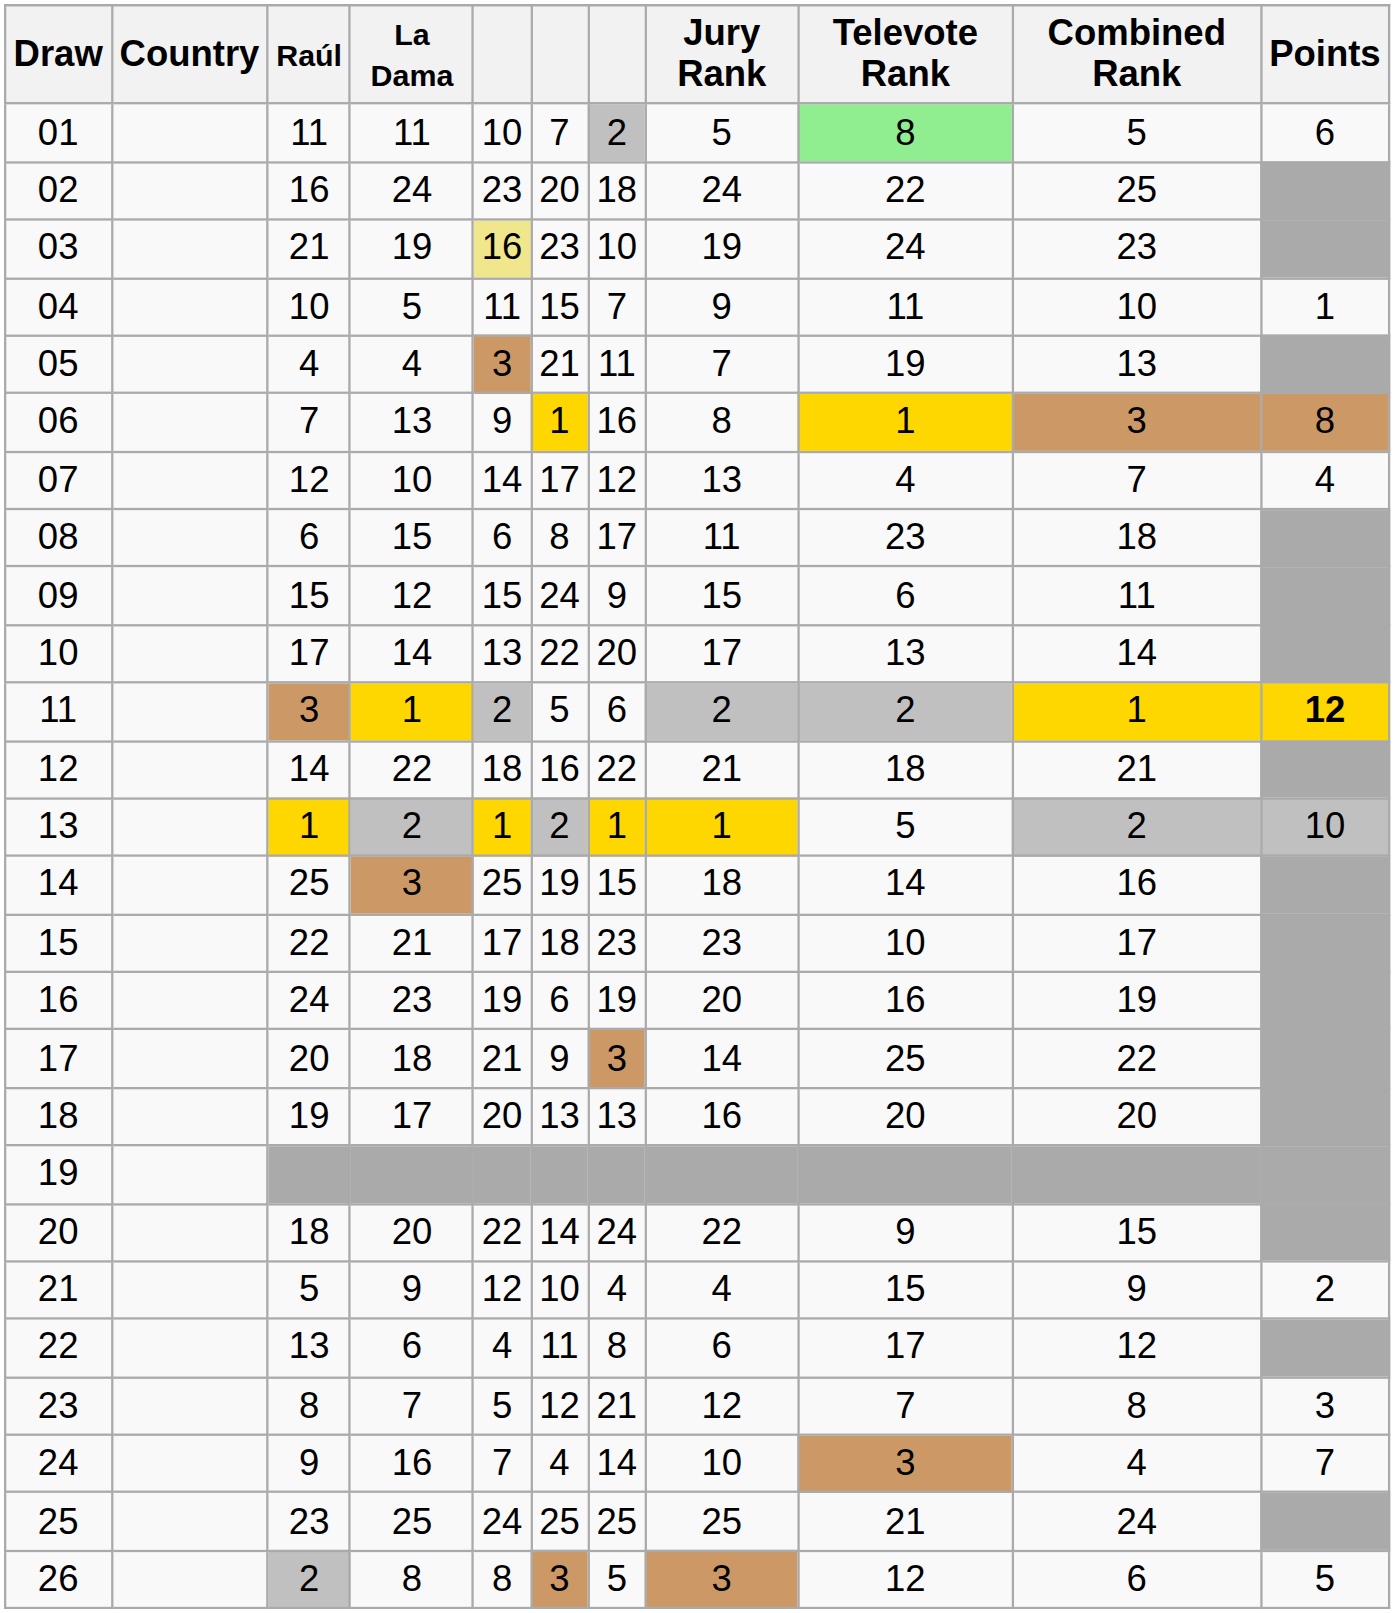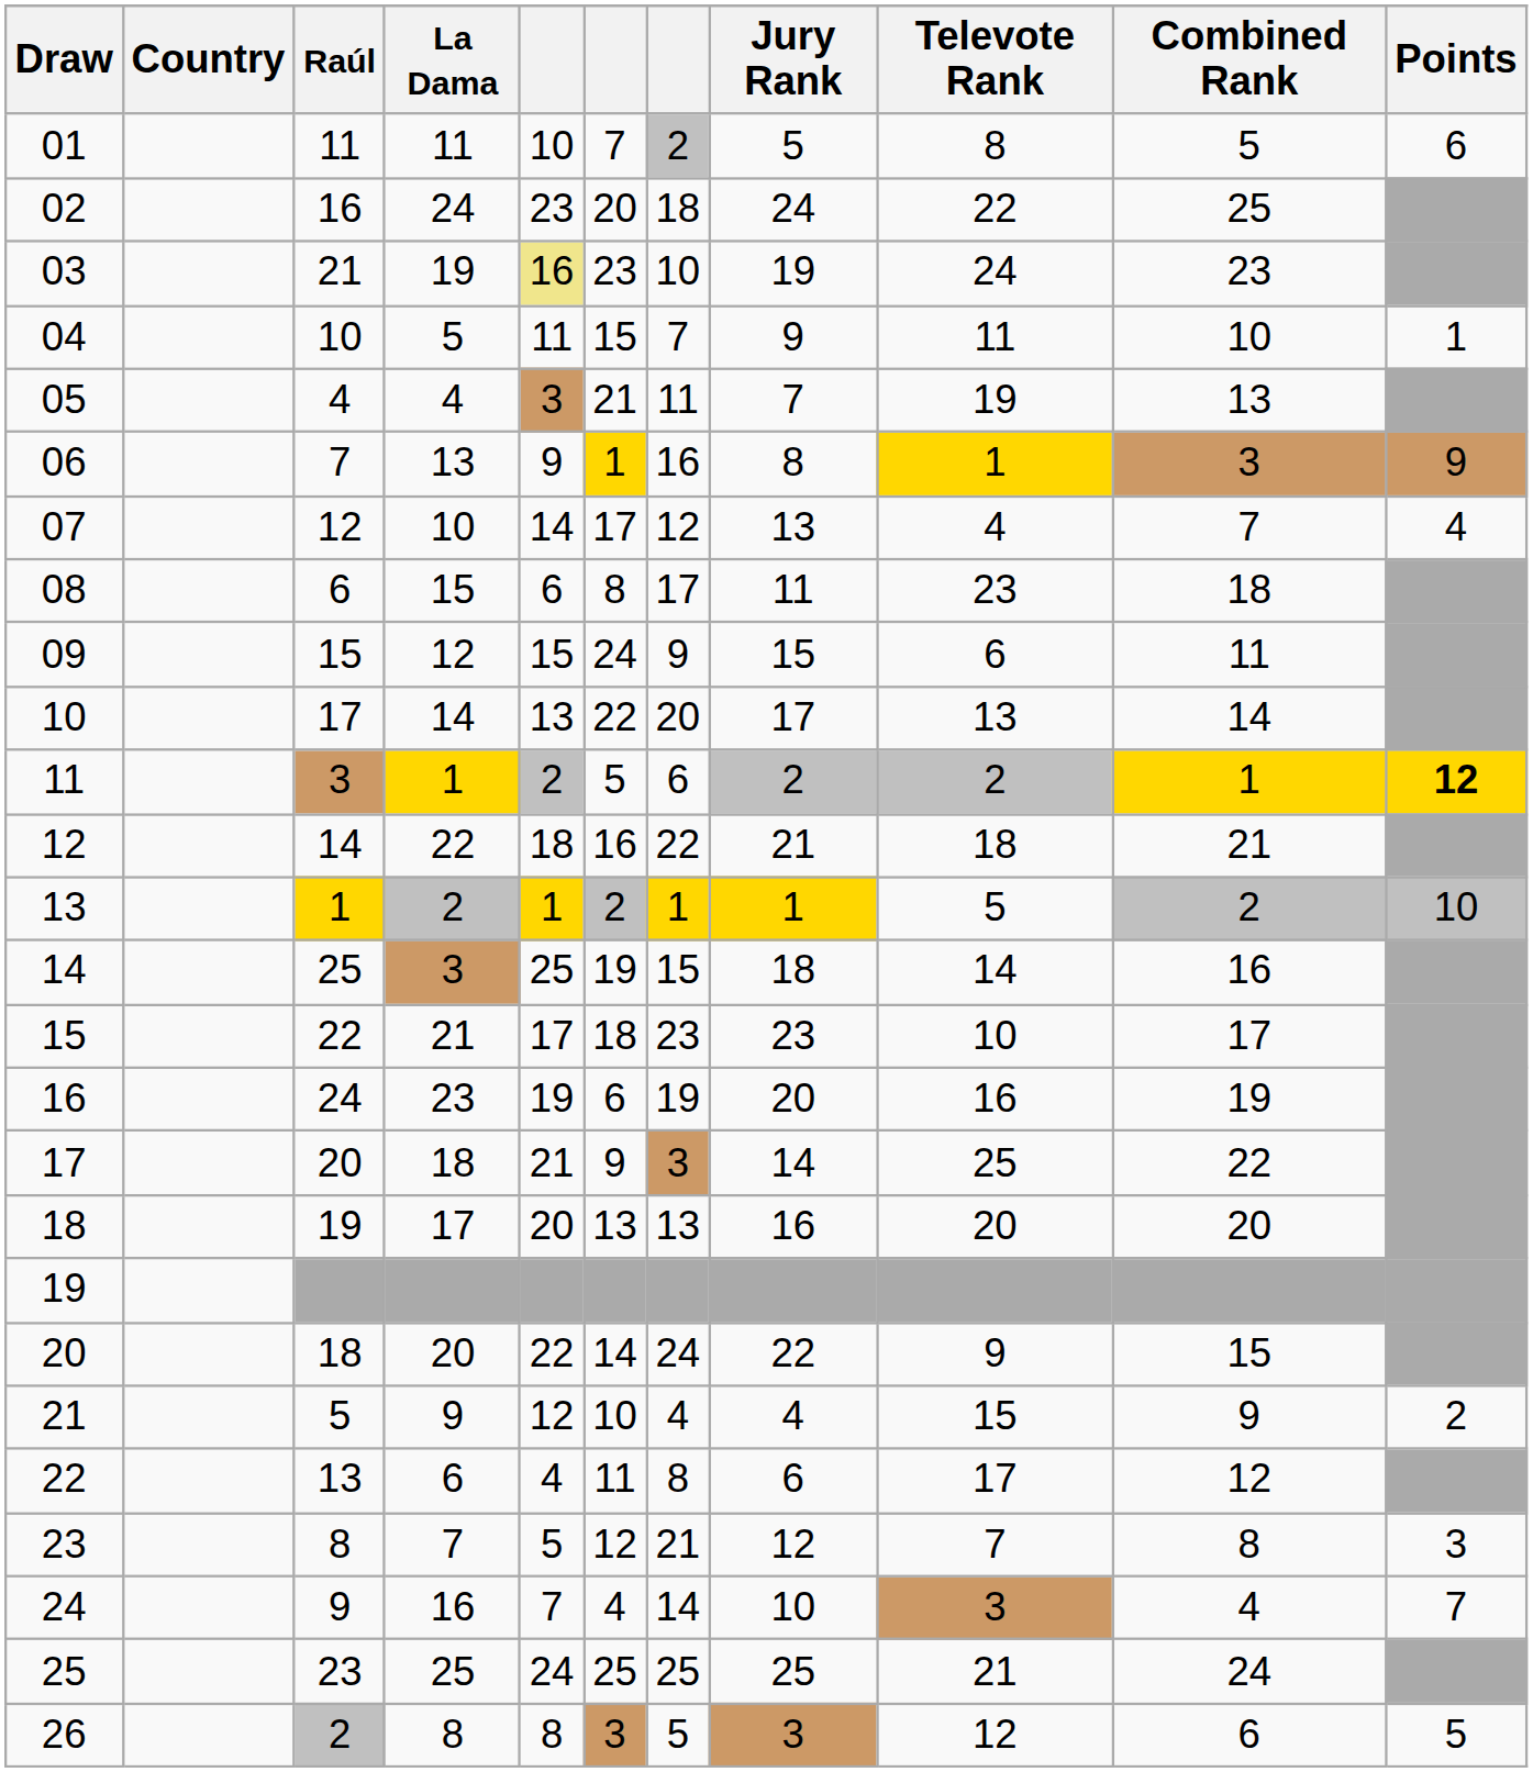01 | Televote Rank: lightgreen background -> no background
06 | Points: 8 -> 9
